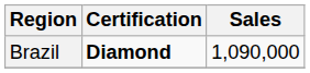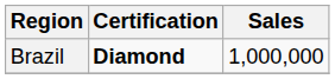Brazil | Sales: 1,090,000 -> 1,000,000
